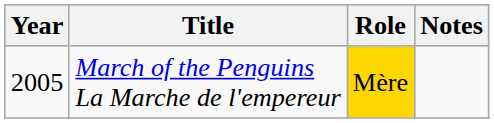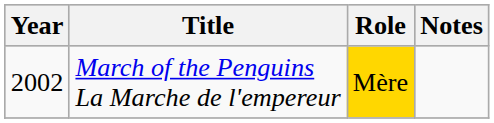March of the Penguins La Marche de l'empereur | Year: 2005 -> 2002
